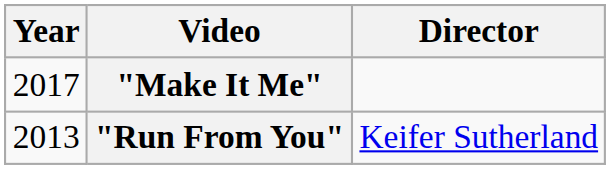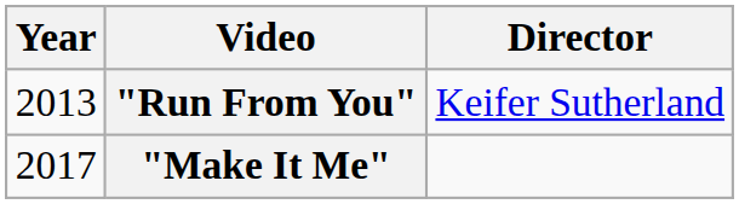rows swapped: "Run From You" <-> "Make It Me"
